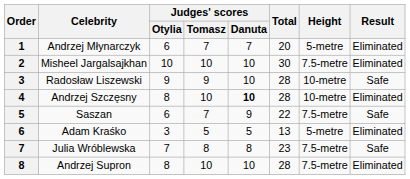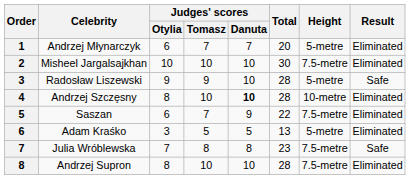Radosław Liszewski | Height: 10-metre -> 5-metre
Saszan | Result: Safe -> Eliminated
